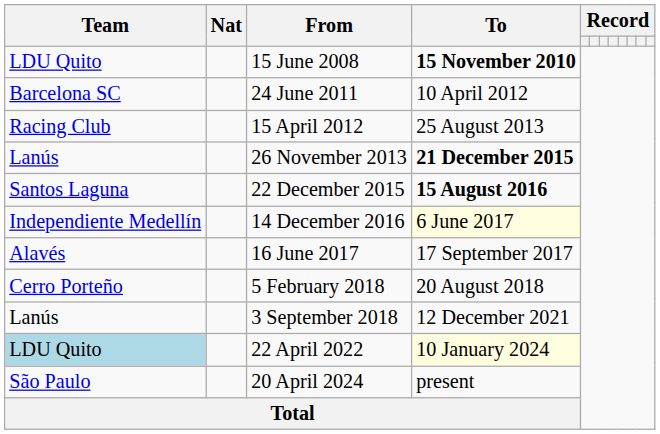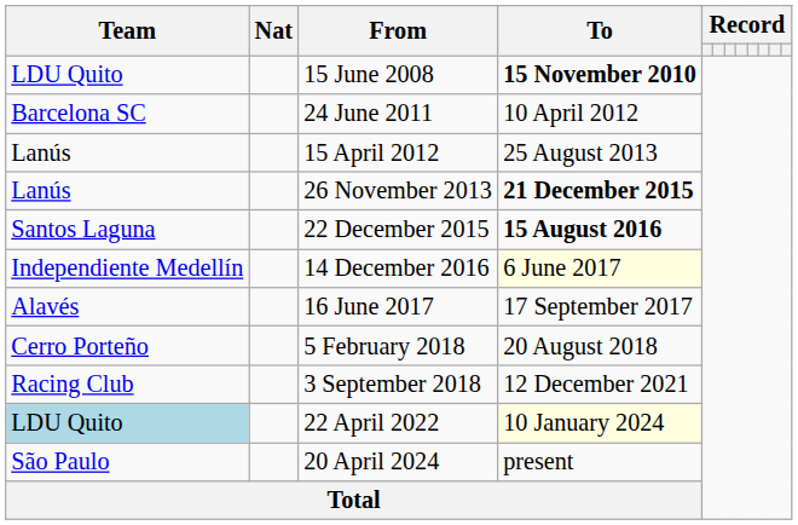15 April 2012 | Team: Racing Club -> Lanús
3 September 2018 | Team: Lanús -> Racing Club
